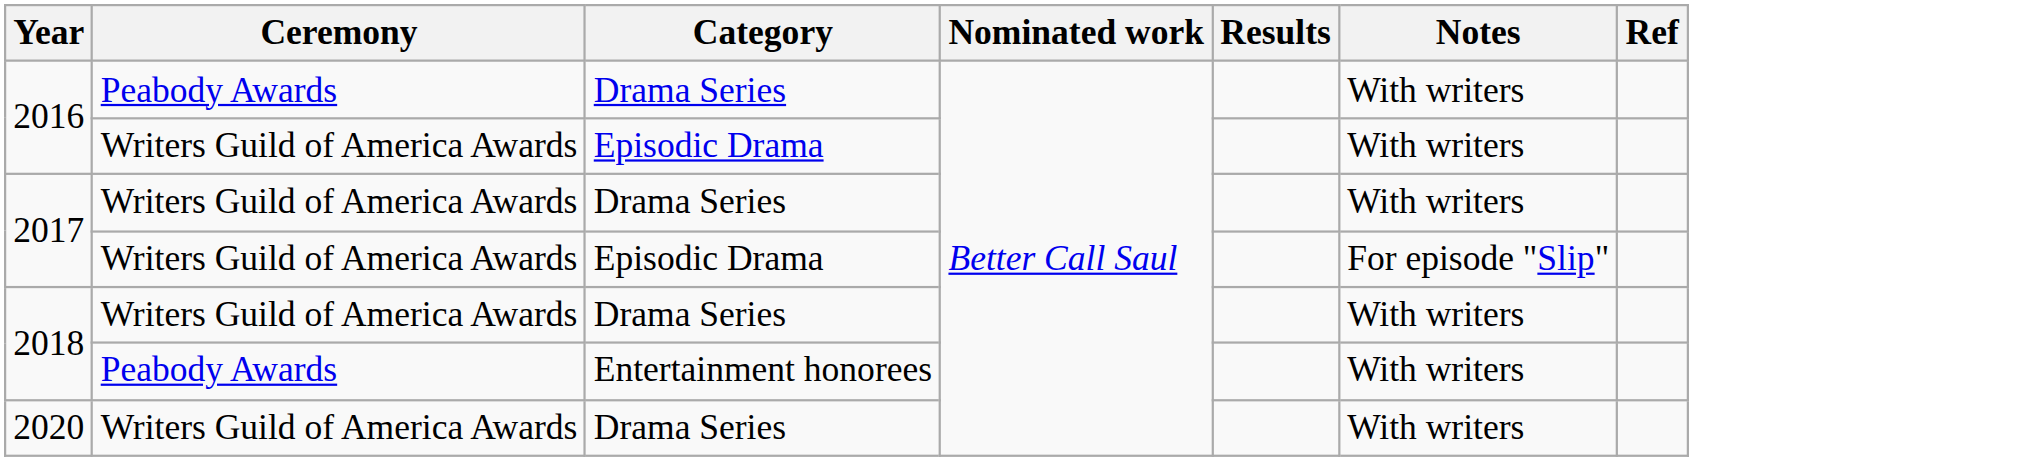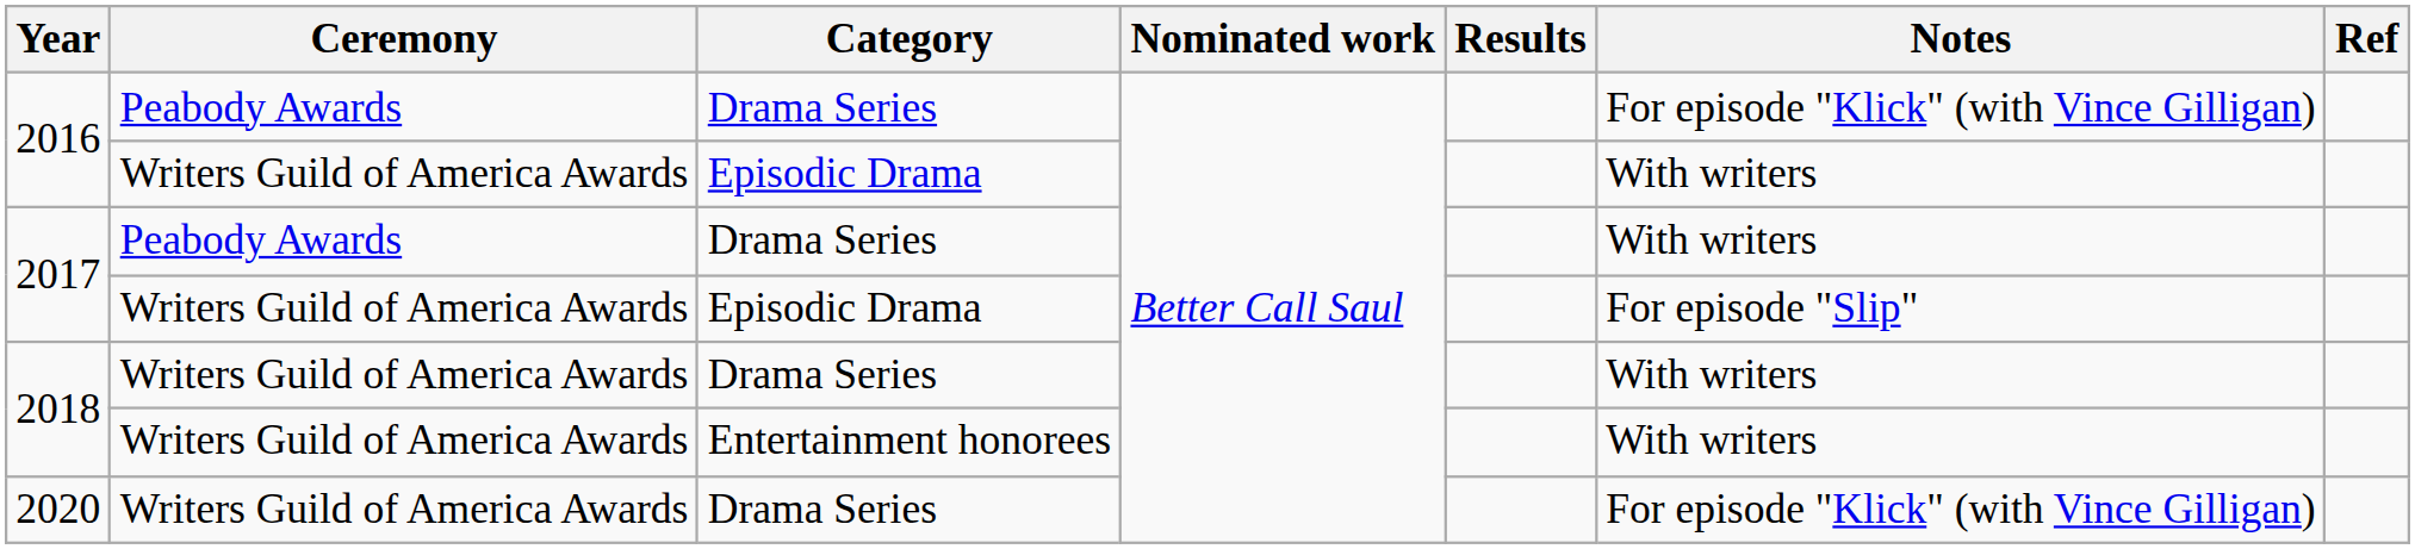2016 / Drama Series | Notes: With writers -> For episode "Klick" (with Vince Gilligan)
2017 / Drama Series | Ceremony: Writers Guild of America Awards -> Peabody Awards
2018 / Entertainment honorees | Ceremony: Peabody Awards -> Writers Guild of America Awards
2020 | Notes: With writers -> For episode "Klick" (with Vince Gilligan)
